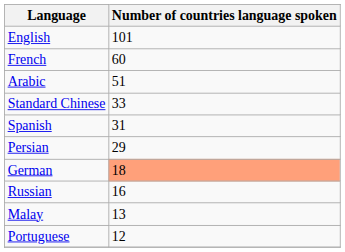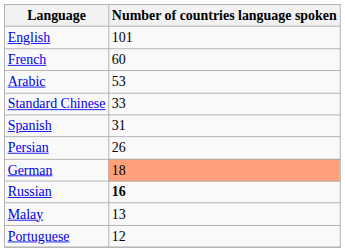Arabic | Number of countries language spoken: 51 -> 53
Persian | Number of countries language spoken: 29 -> 26
Russian | Number of countries language spoken: normal -> bold
